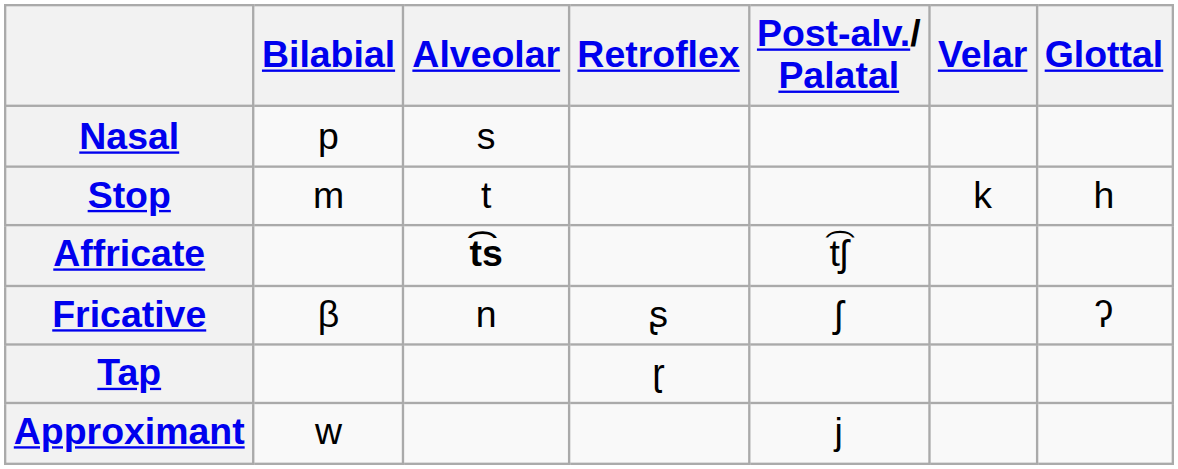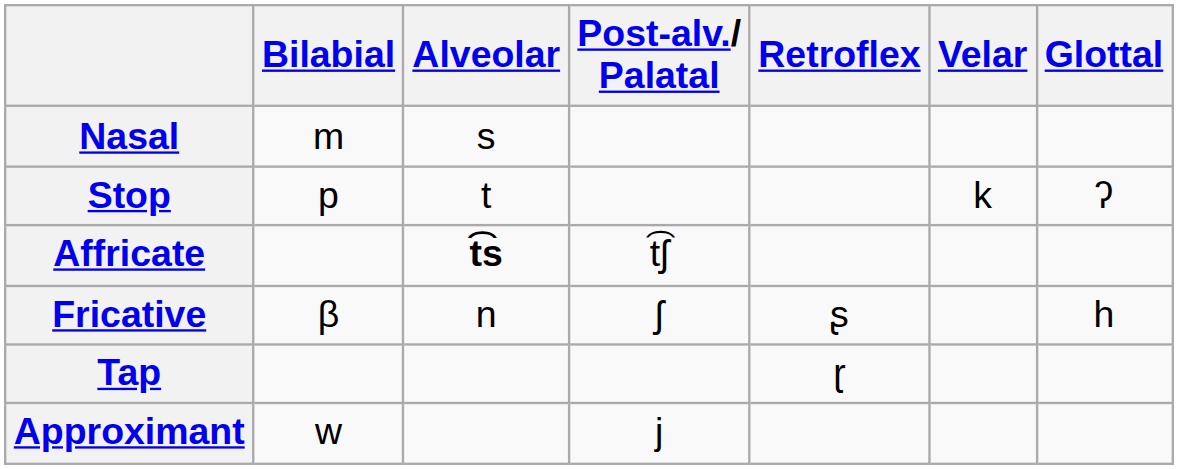columns swapped: Retroflex <-> Post-alv./ Palatal
Nasal | Bilabial: p -> m
Stop | Bilabial: m -> p
Stop | Glottal: h -> ʔ
Fricative | Glottal: ʔ -> h
